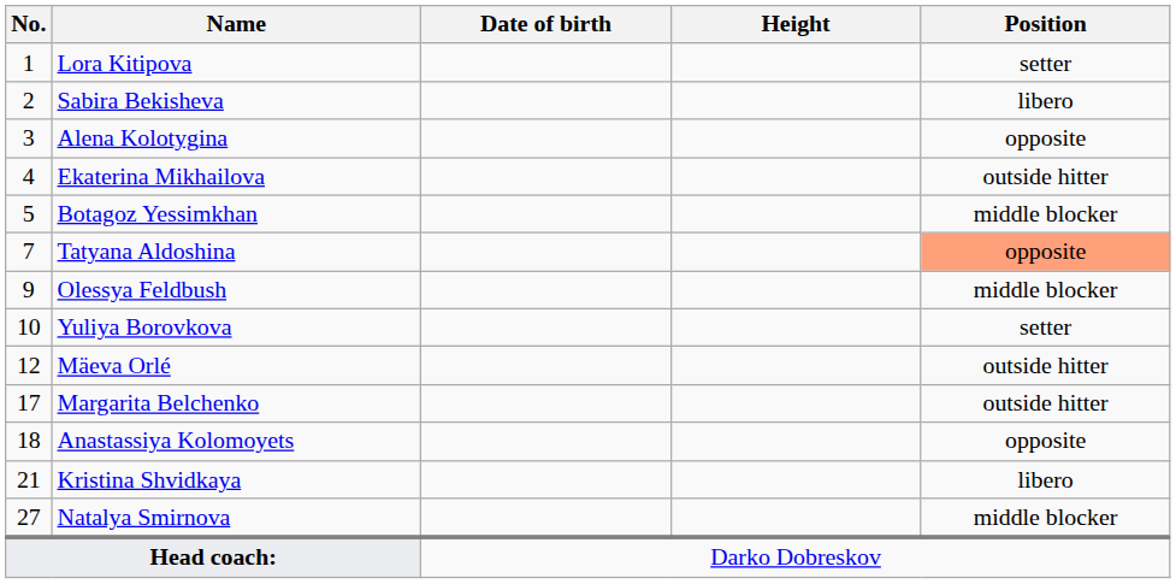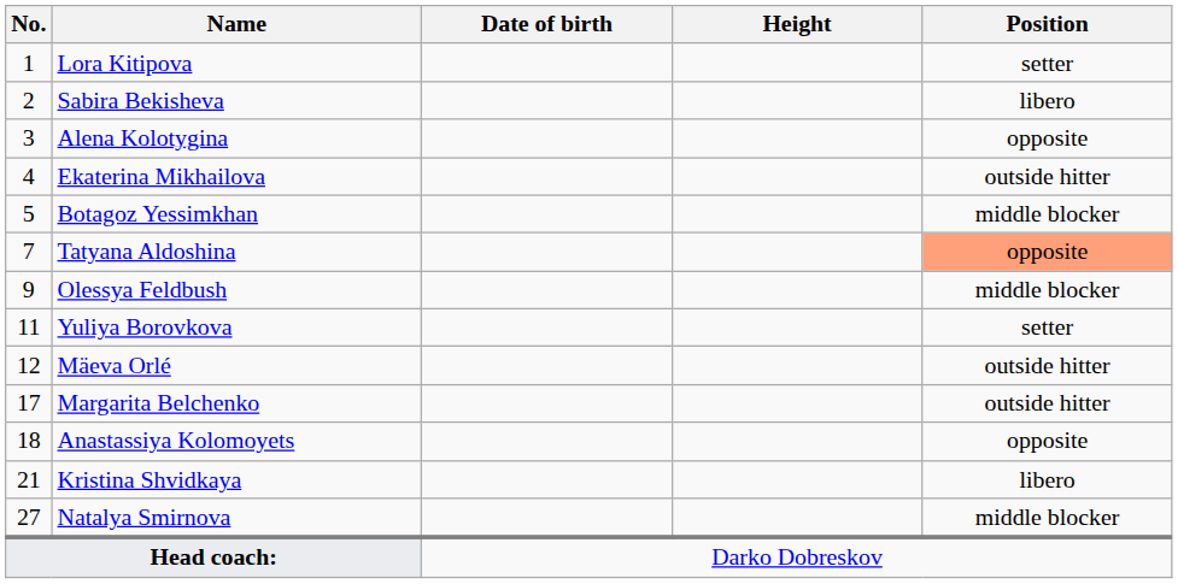Yuliya Borovkova | No.: 10 -> 11
